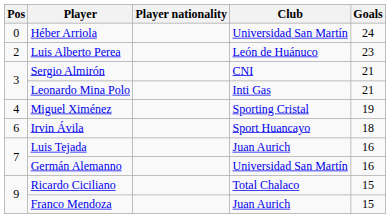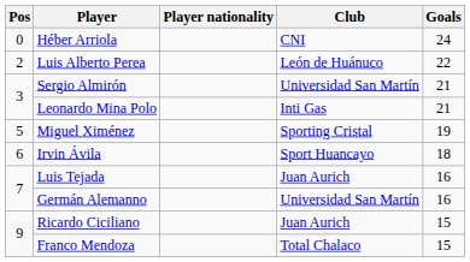Héber Arriola | Club: Universidad San Martín -> CNI
Luis Alberto Perea | Goals: 23 -> 22
Sergio Almirón | Club: CNI -> Universidad San Martín
Miguel Ximénez | Pos: 4 -> 5
Ricardo Ciciliano | Club: Total Chalaco -> Juan Aurich
Franco Mendoza | Club: Juan Aurich -> Total Chalaco
